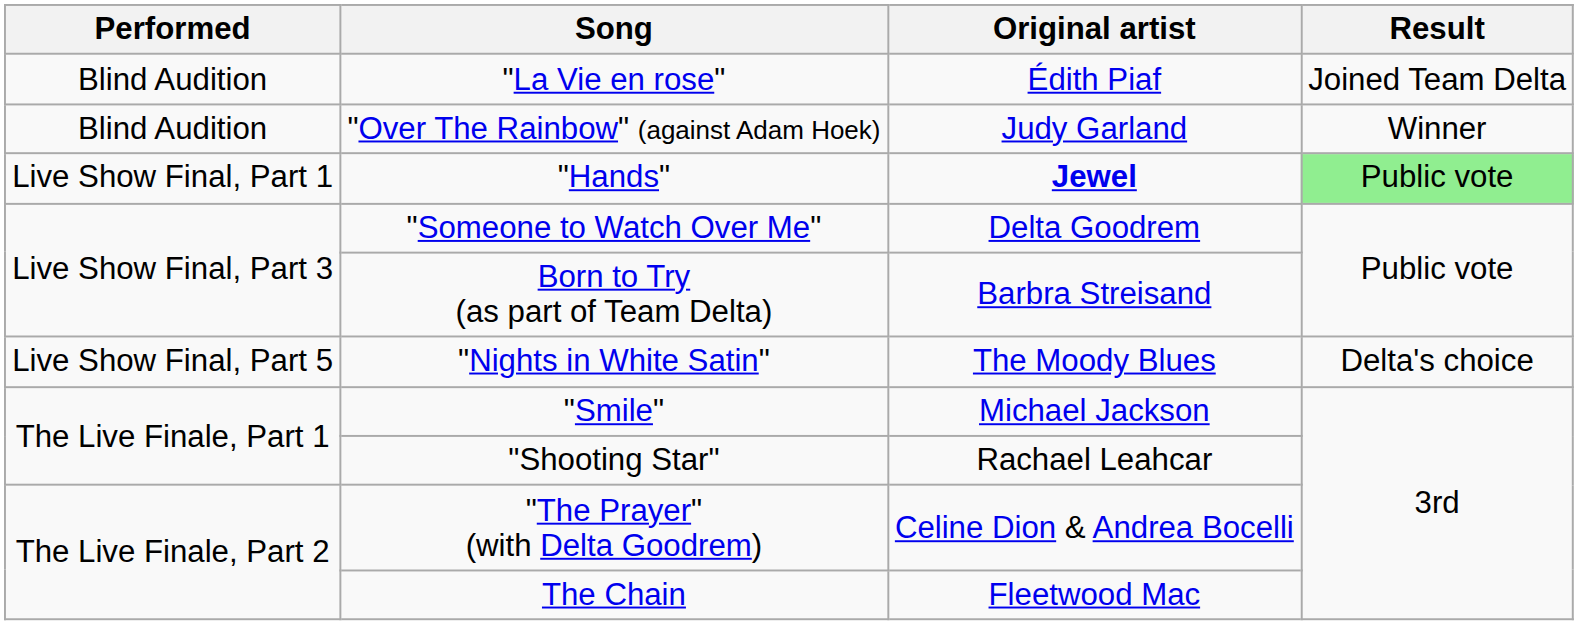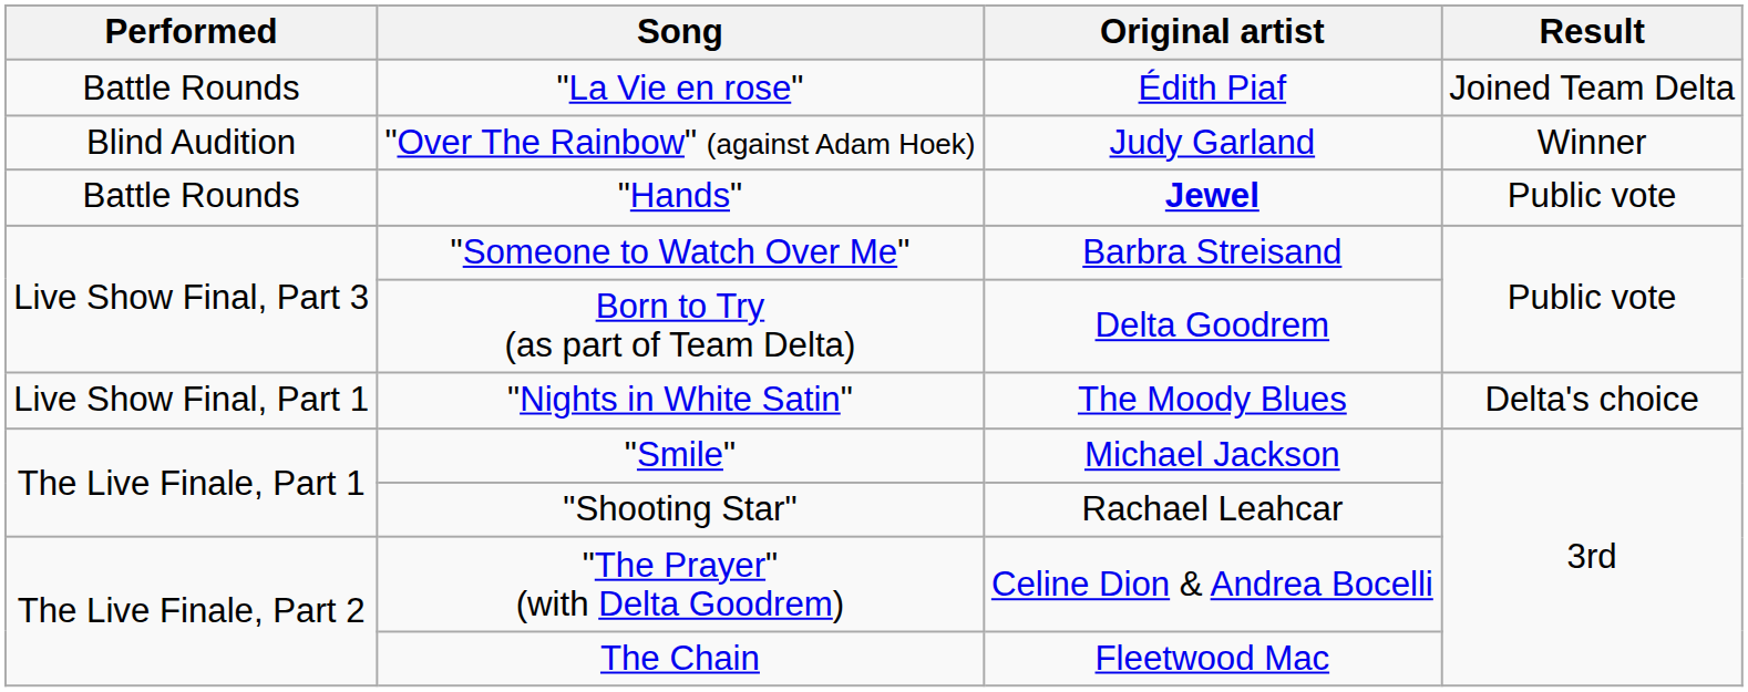"La Vie en rose" | Performed: Blind Audition -> Battle Rounds
"Hands" | Performed: Live Show Final, Part 1 -> Battle Rounds
"Hands" | Result: lightgreen background -> no background
"Someone to Watch Over Me" | Original artist: Delta Goodrem -> Barbra Streisand
Born to Try (as part of Team Delta) | Original artist: Barbra Streisand -> Delta Goodrem
"Nights in White Satin" | Performed: Live Show Final, Part 5 -> Live Show Final, Part 1
